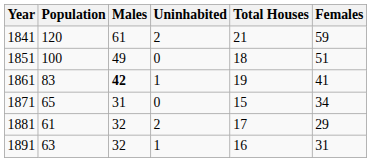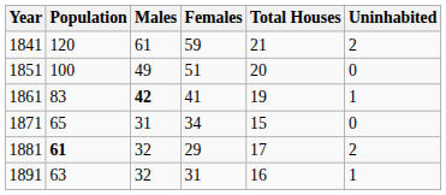columns swapped: Females <-> Uninhabited
1851 | Total Houses: 18 -> 20
1881 | Population: normal -> bold
